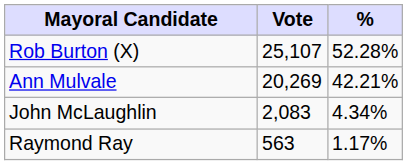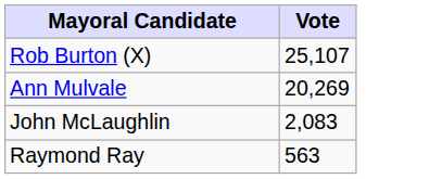- column: % | 52.28% | 42.21% | 4.34% | 1.17%
